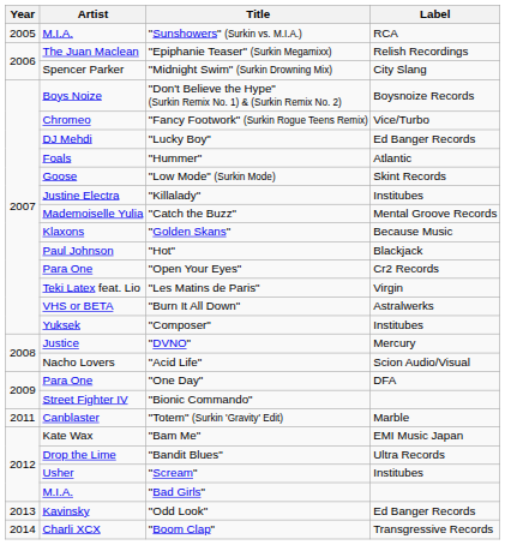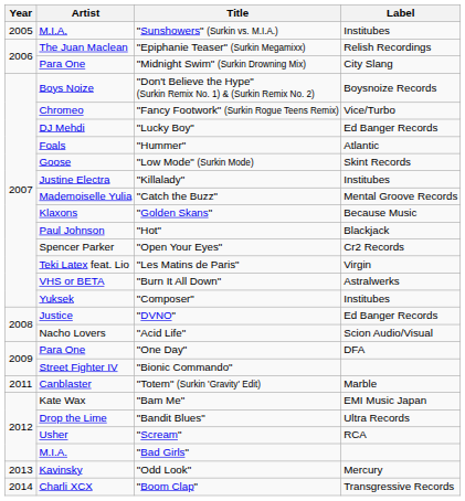"Sunshowers" (Surkin vs. M.I.A.) | Label: RCA -> Institubes
"Midnight Swim" (Surkin Drowning Mix) | Artist: Spencer Parker -> Para One
"Open Your Eyes" | Artist: Para One -> Spencer Parker
"DVNO" | Label: Mercury -> Ed Banger Records
"Scream" | Label: Institubes -> RCA
"Odd Look" | Label: Ed Banger Records -> Mercury
